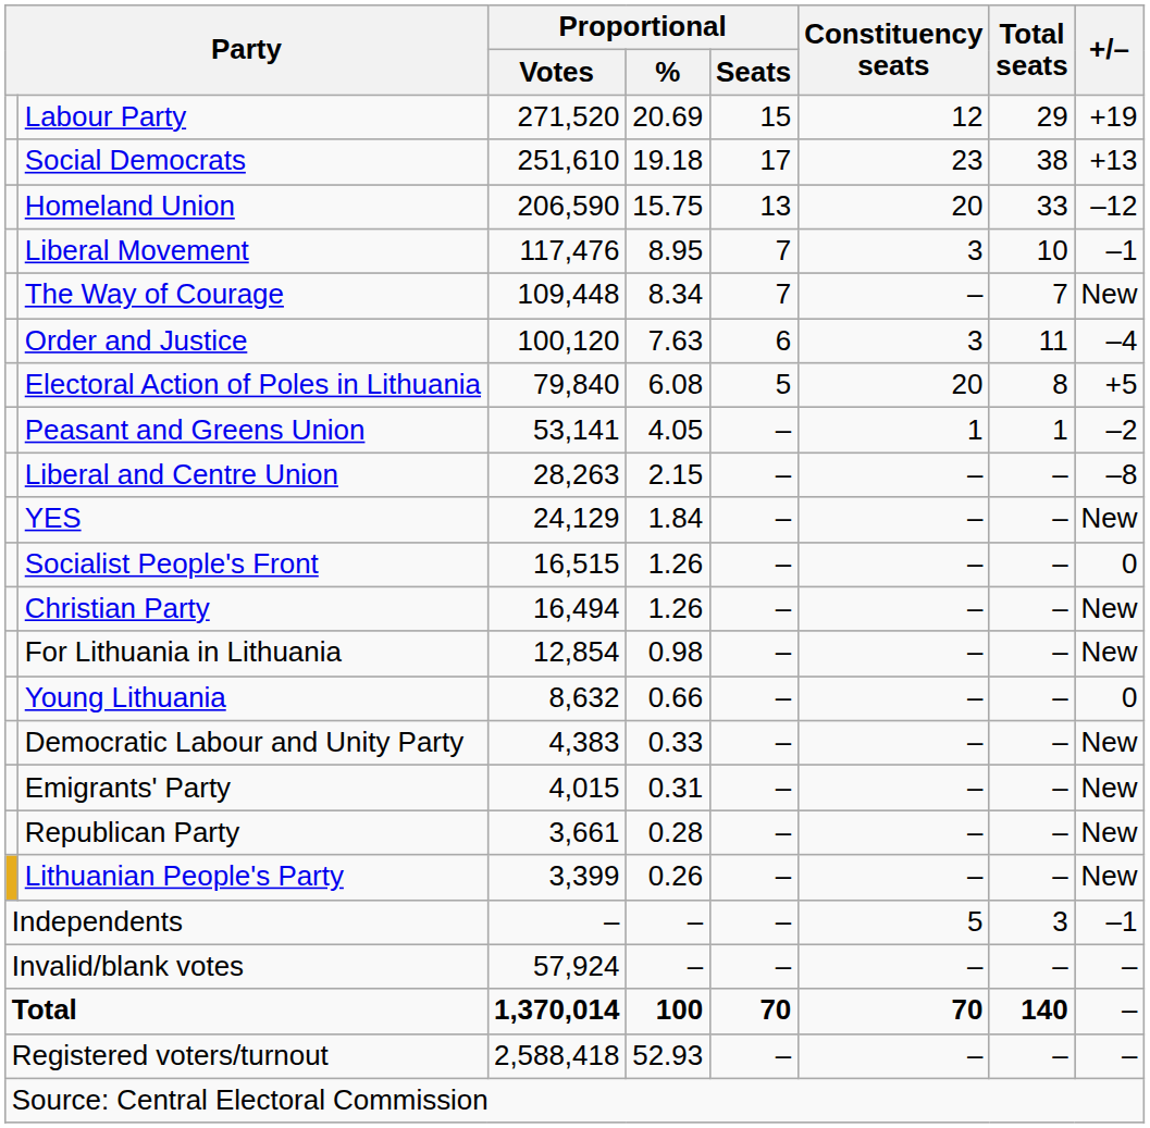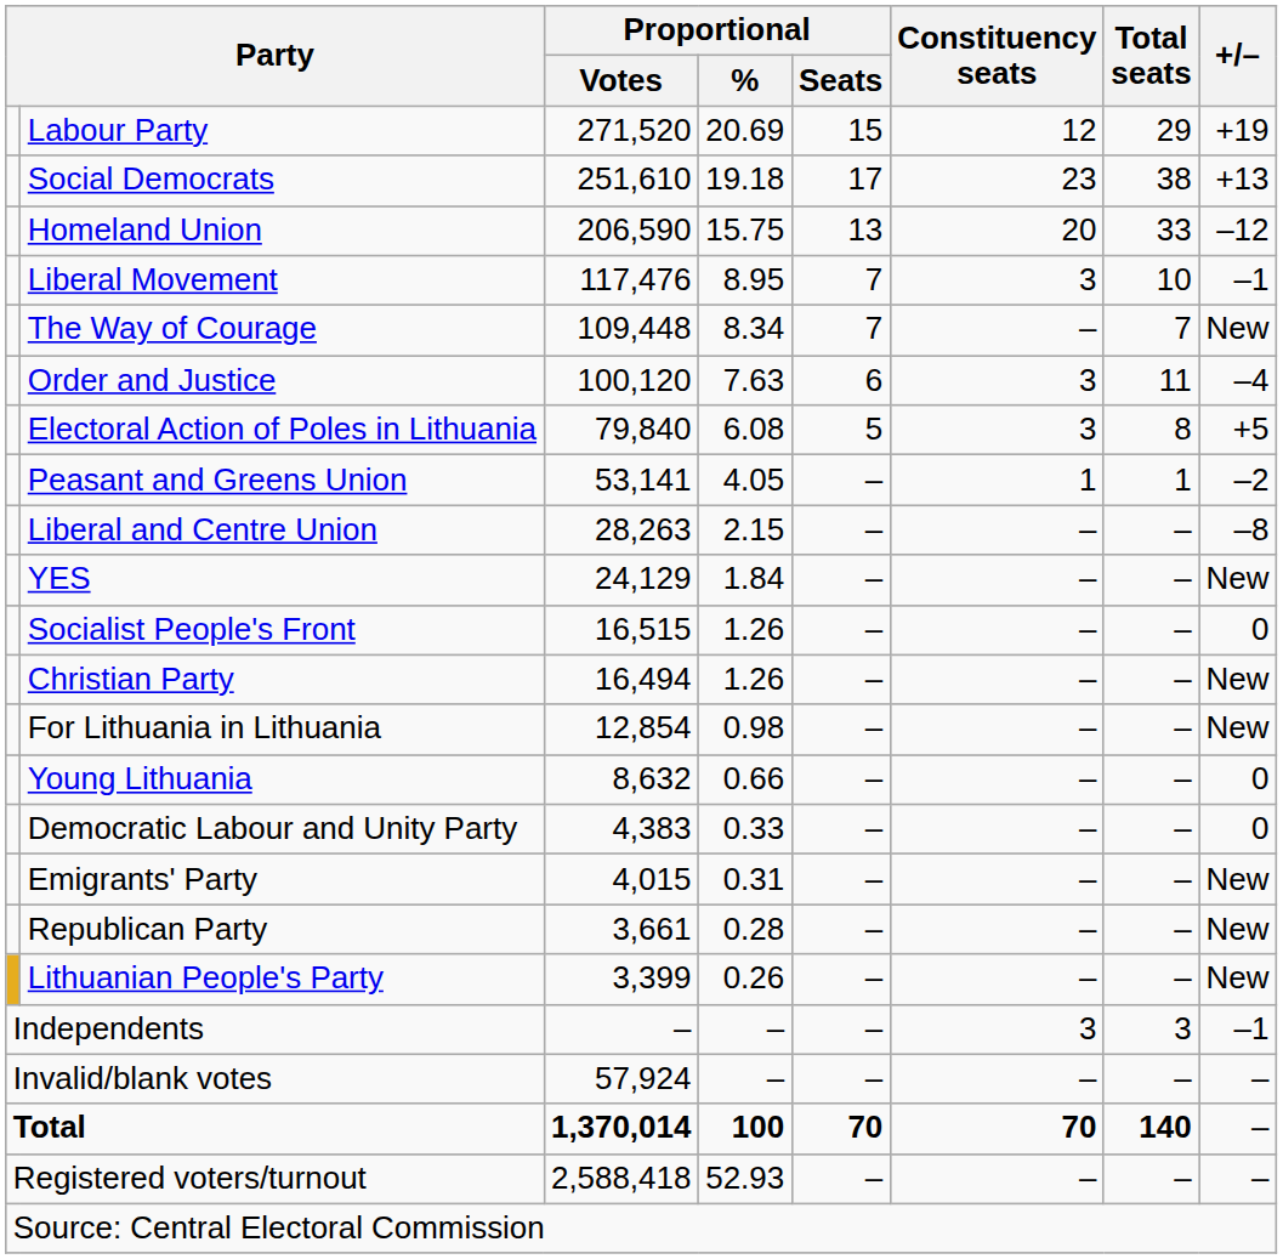Electoral Action of Poles in Lithuania | Constituency seats: 20 -> 3
Democratic Labour and Unity Party | +/–: New -> 0
Independents | Constituency seats: 5 -> 3
